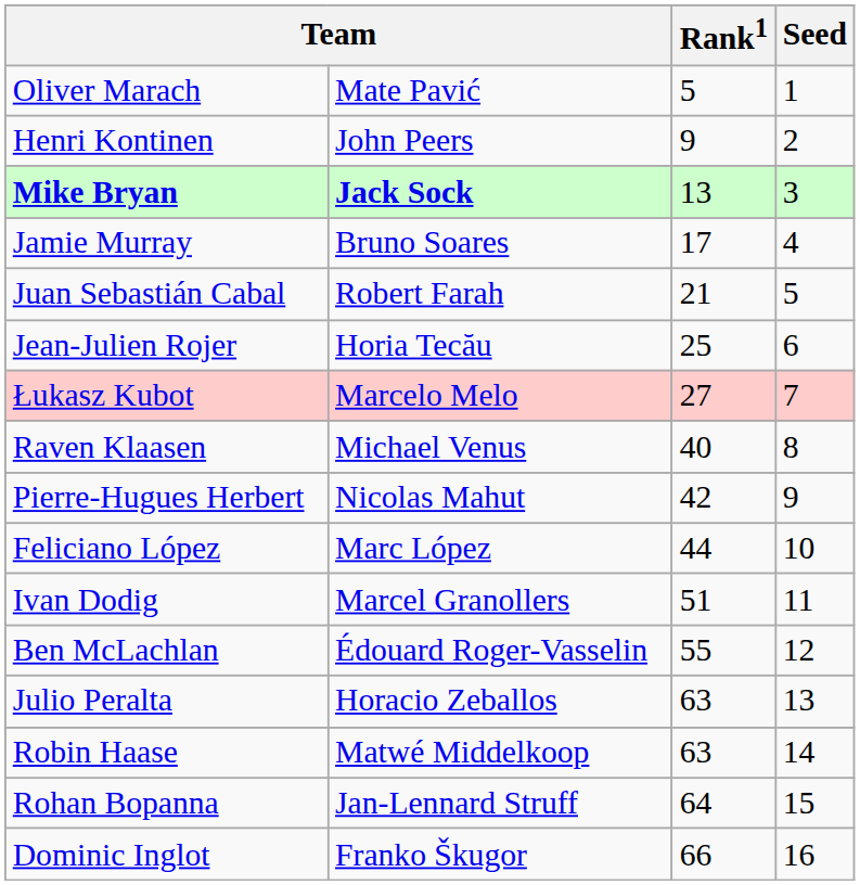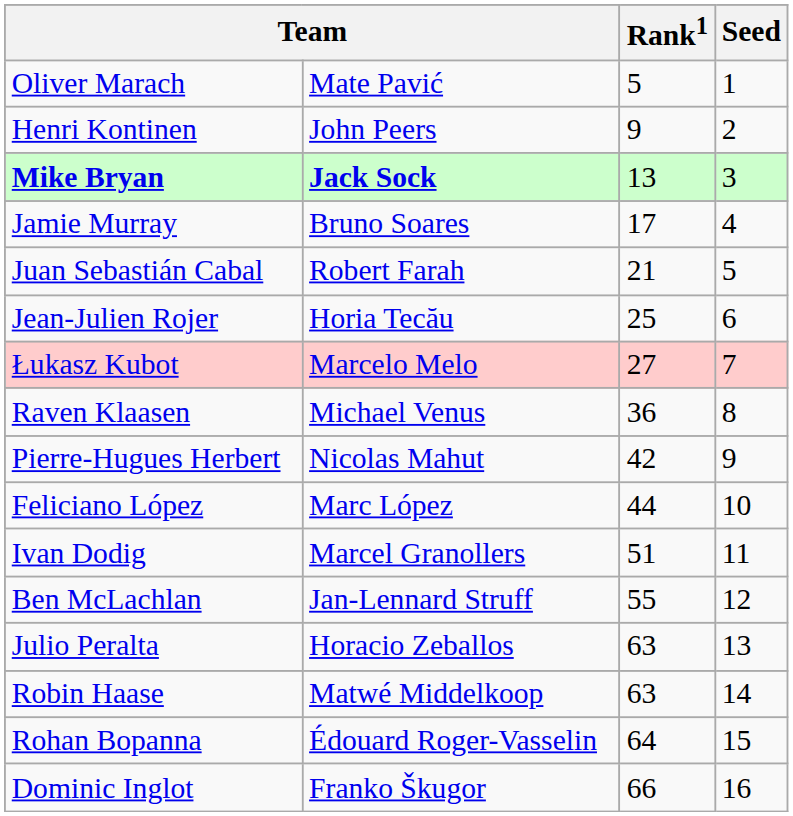Raven Klaasen | Rank1: 40 -> 36
Ben McLachlan | column 2: Édouard Roger-Vasselin -> Jan-Lennard Struff
Rohan Bopanna | column 2: Jan-Lennard Struff -> Édouard Roger-Vasselin
